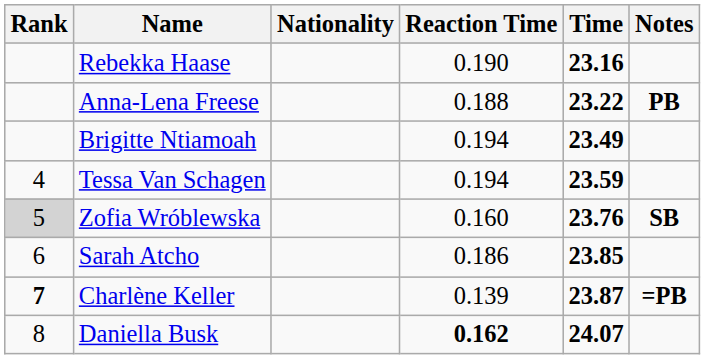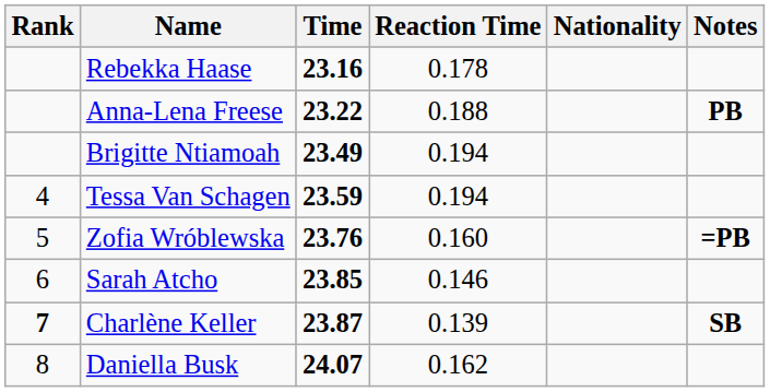columns swapped: Nationality <-> Time
Rebekka Haase | Reaction Time: 0.190 -> 0.178
Zofia Wróblewska | Rank: lightgrey background -> no background
Zofia Wróblewska | Notes: SB -> =PB
Sarah Atcho | Reaction Time: 0.186 -> 0.146
Charlène Keller | Notes: =PB -> SB
Daniella Busk | Reaction Time: bold -> normal
